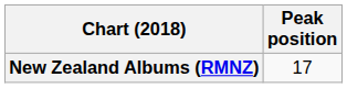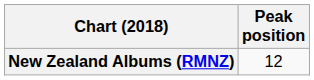New Zealand Albums (RMNZ) | Peak position: 17 -> 12
